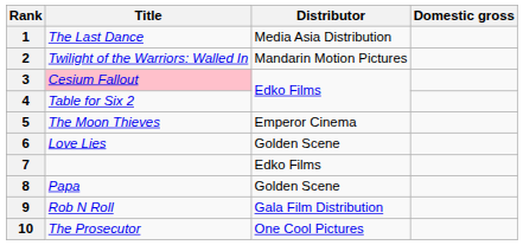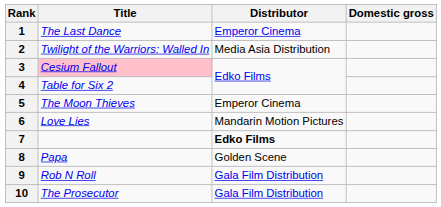1 | Distributor: Media Asia Distribution -> Emperor Cinema
2 | Distributor: Mandarin Motion Pictures -> Media Asia Distribution
6 | Distributor: Golden Scene -> Mandarin Motion Pictures
7 | Distributor: normal -> bold
10 | Distributor: One Cool Pictures -> Gala Film Distribution
